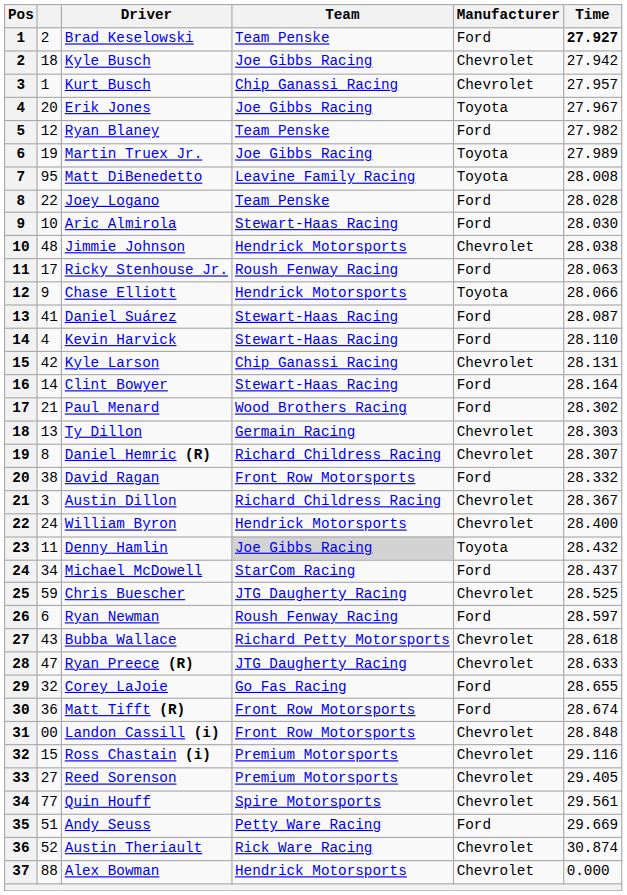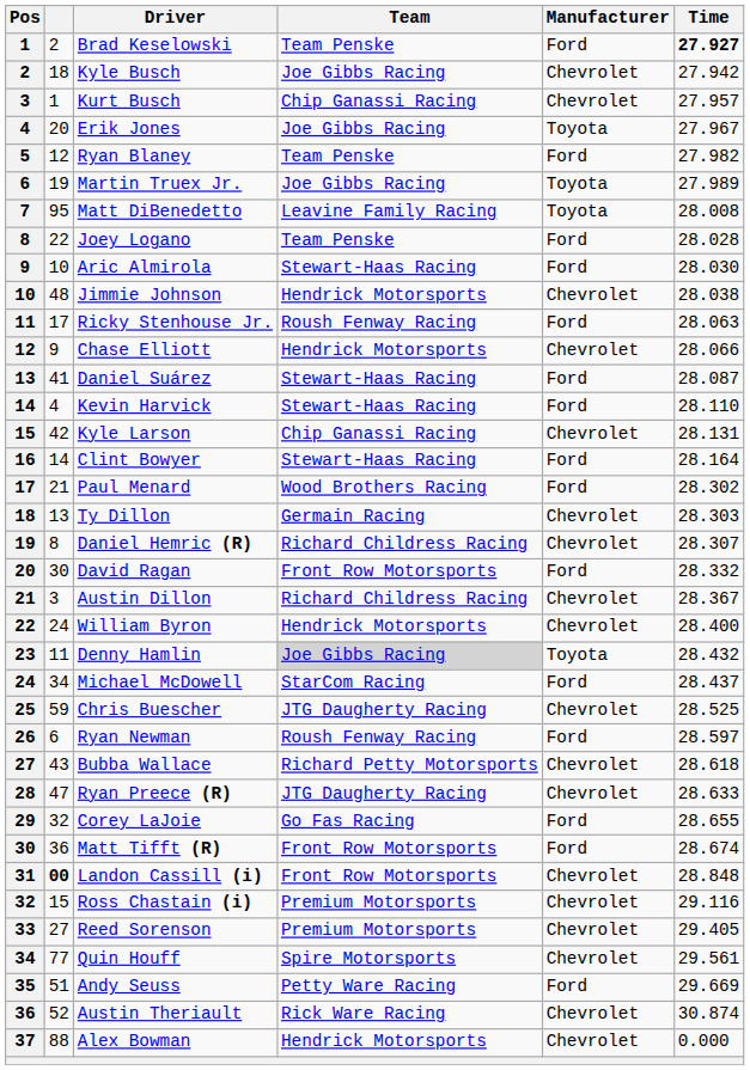Chase Elliott | Manufacturer: Toyota -> Chevrolet
David Ragan | column 2: 38 -> 30
Landon Cassill (i) | column 2: normal -> bold
